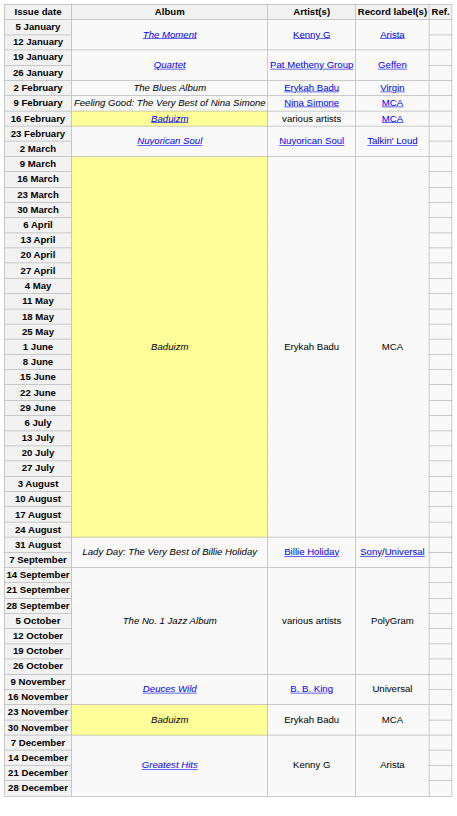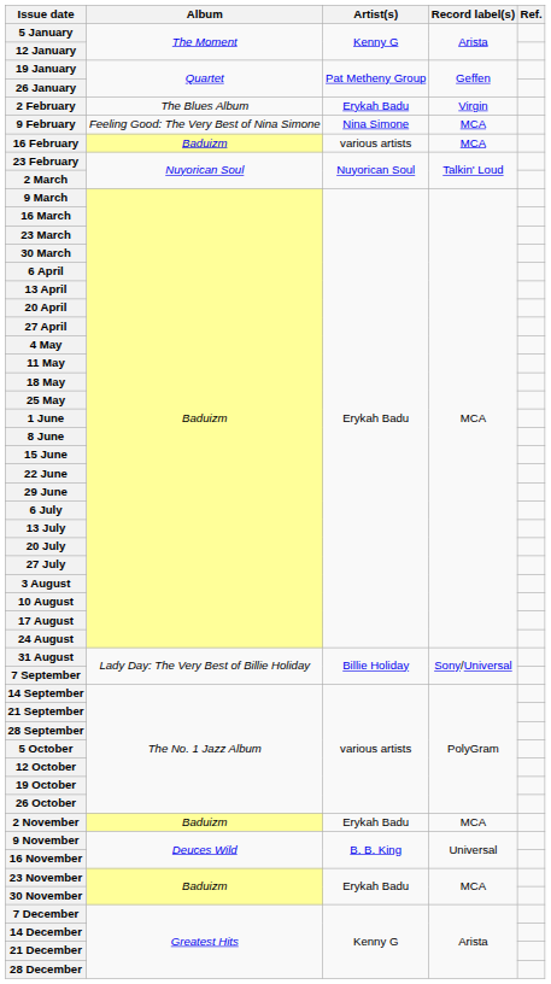+ row: 2 November | Baduizm | Erykah Badu | MCA
